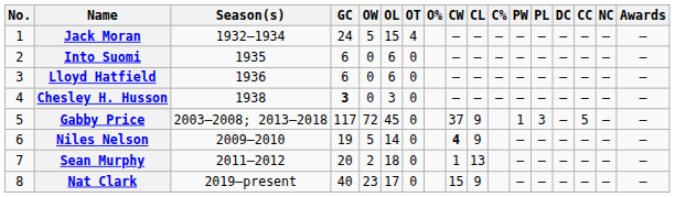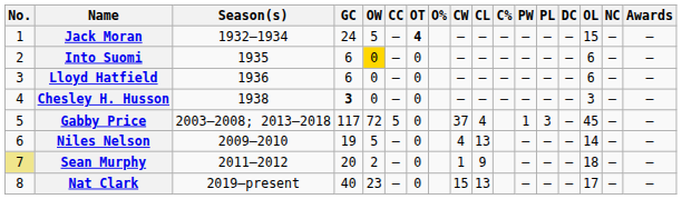columns swapped: OL <-> CC
Jack Moran | OT: normal -> bold
Into Suomi | OW: no background -> gold background
Gabby Price | CL: 9 -> 4
Niles Nelson | CW: bold -> normal
Niles Nelson | CL: 9 -> 13
Sean Murphy | No.: no background -> khaki background
Sean Murphy | CL: 13 -> 9
Nat Clark | CL: 9 -> 13
